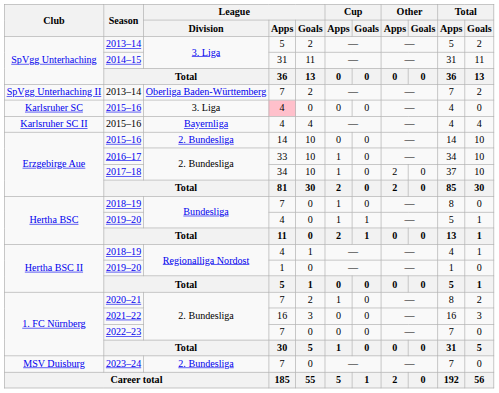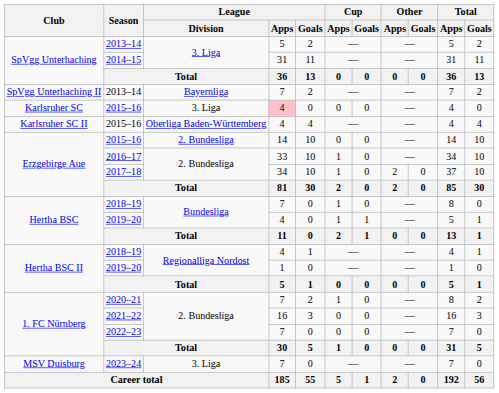SpVgg Unterhaching II / 2013–14 | League / Division: Oberliga Baden-Württemberg -> Bayernliga
Karlsruher SC II / 2015–16 | League / Division: Bayernliga -> Oberliga Baden-Württemberg
2023–24 | League / Division: 2. Bundesliga -> 3. Liga
